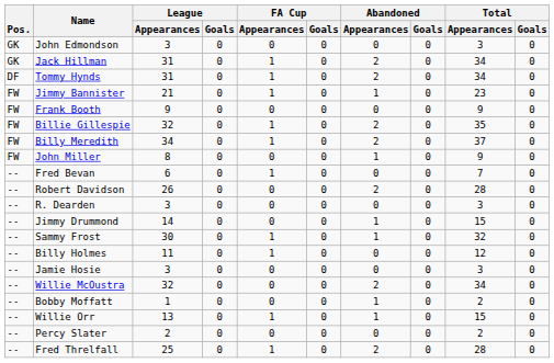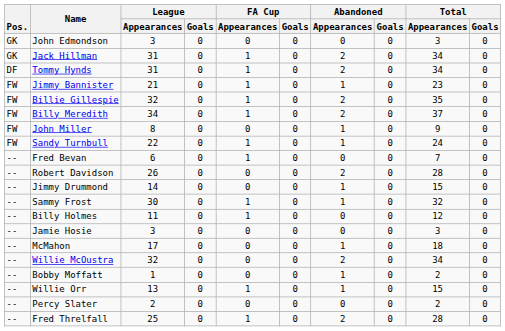- row: FW | Frank Booth | 9 | 0 | 0 | 0 | 0 | 0 | 9 | 0
+ row: FW | Sandy Turnbull | 22 | 0 | 1 | 0 | 1 | 0 | 24 | 0
- row: -- | R. Dearden | 3 | 0 | 0 | 0 | 0 | 0 | 3 | 0
+ row: -- | McMahon | 17 | 0 | 0 | 0 | 1 | 0 | 18 | 0
